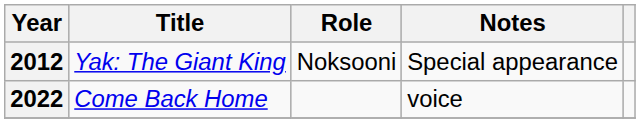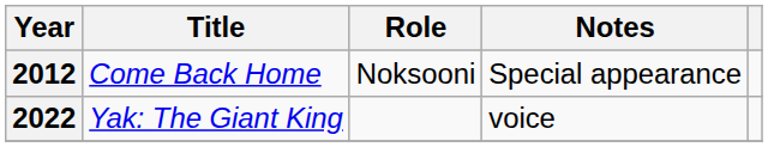2012 | Title: Yak: The Giant King -> Come Back Home
2022 | Title: Come Back Home -> Yak: The Giant King
